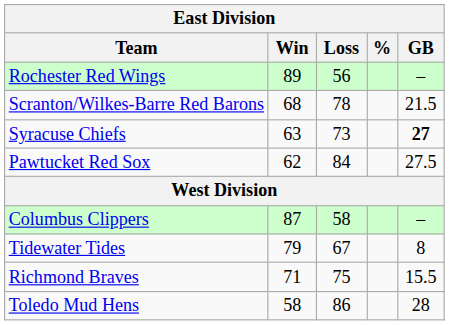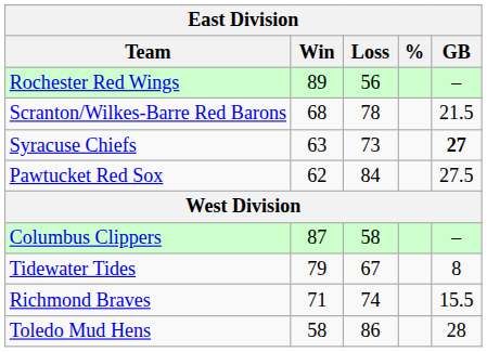Richmond Braves | Loss: 75 -> 74
